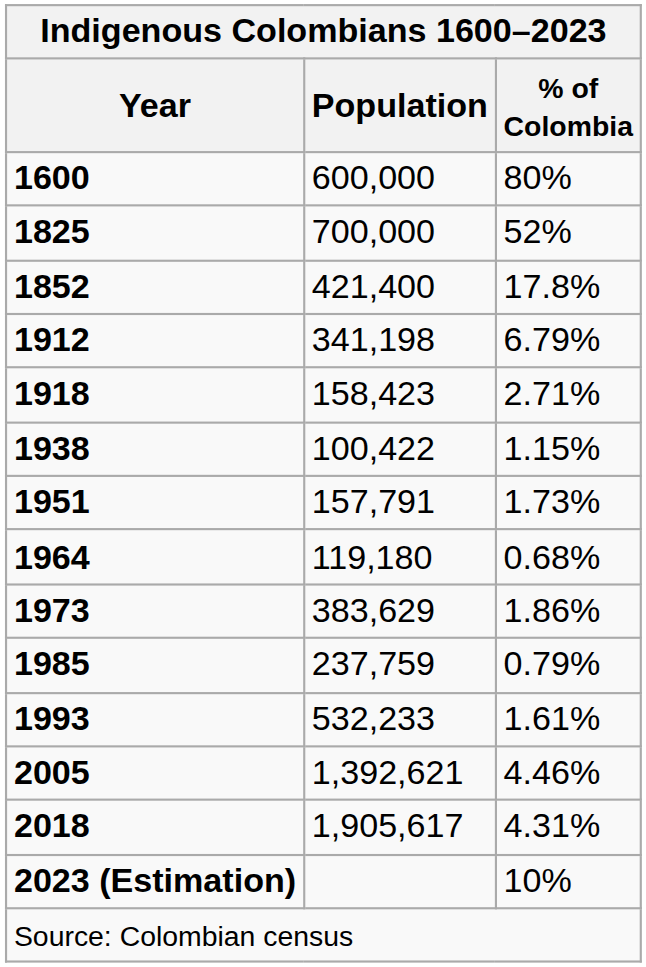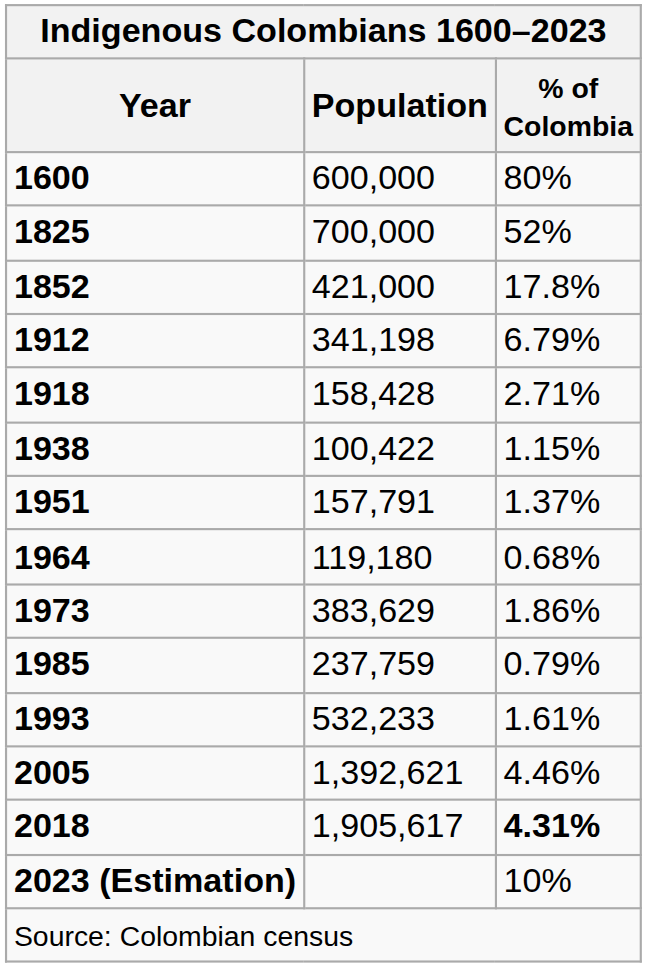1852 | Population: 421,400 -> 421,000
1918 | Population: 158,423 -> 158,428
1951 | % of Colombia: 1.73% -> 1.37%
2018 | % of Colombia: normal -> bold
